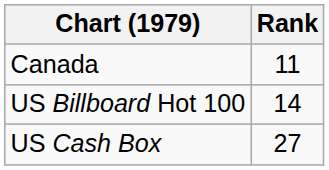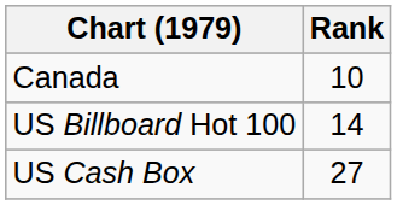Canada | Rank: 11 -> 10
